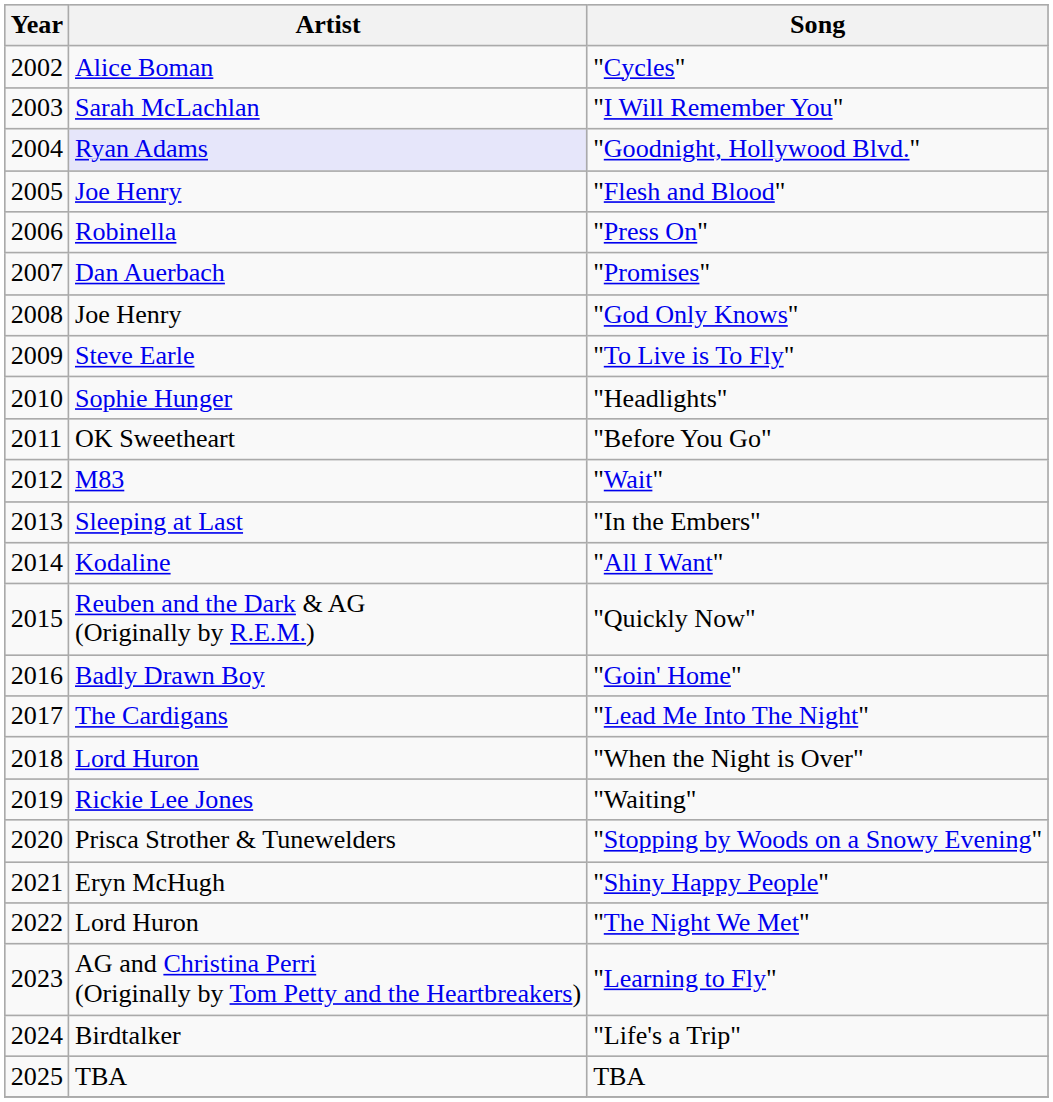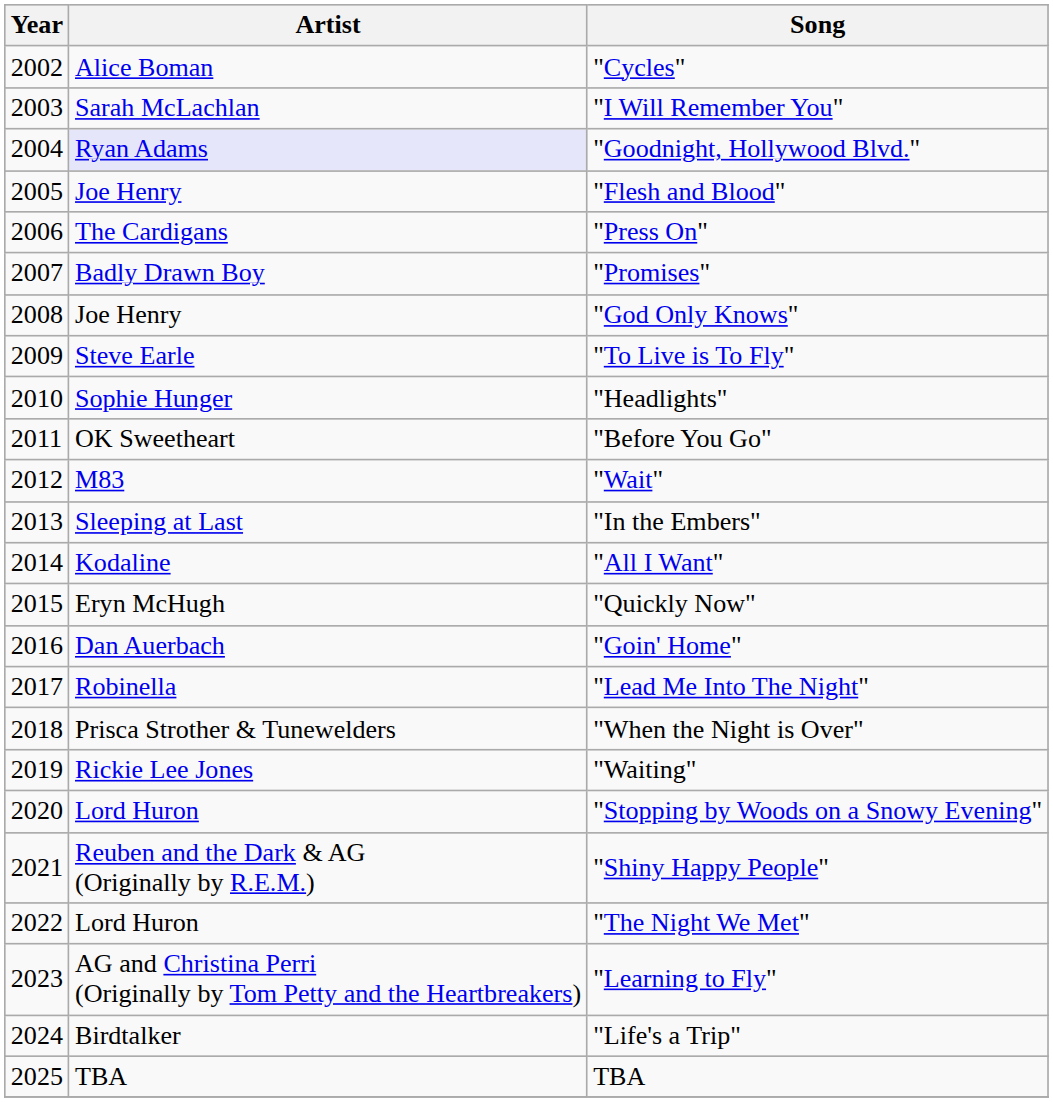"Press On" | Artist: Robinella -> The Cardigans
"Promises" | Artist: Dan Auerbach -> Badly Drawn Boy
"Quickly Now" | Artist: Reuben and the Dark & AG (Originally by R.E.M.) -> Eryn McHugh
"Goin' Home" | Artist: Badly Drawn Boy -> Dan Auerbach
"Lead Me Into The Night" | Artist: The Cardigans -> Robinella
"When the Night is Over" | Artist: Lord Huron -> Prisca Strother & Tunewelders
"Stopping by Woods on a Snowy Evening" | Artist: Prisca Strother & Tunewelders -> Lord Huron
"Shiny Happy People" | Artist: Eryn McHugh -> Reuben and the Dark & AG (Originally by R.E.M.)
